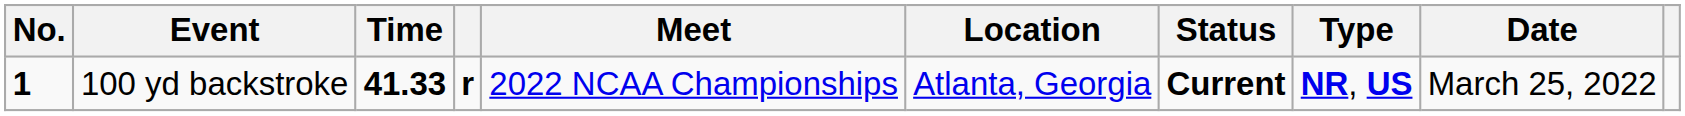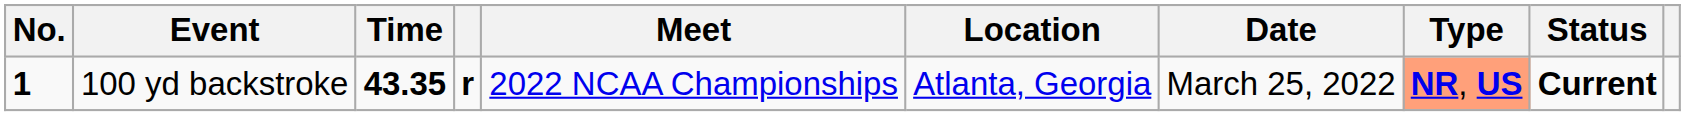columns swapped: Date <-> Status
100 yd backstroke | Time: 41.33 -> 43.35
100 yd backstroke | Type: no background -> lightsalmon background
